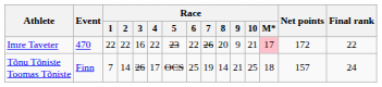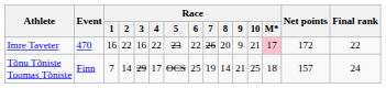Imre Taveter | Race / 1: 22 -> 16
Tõnu Tõniste Toomas Tõniste | Race / 3: 26 -> 29
